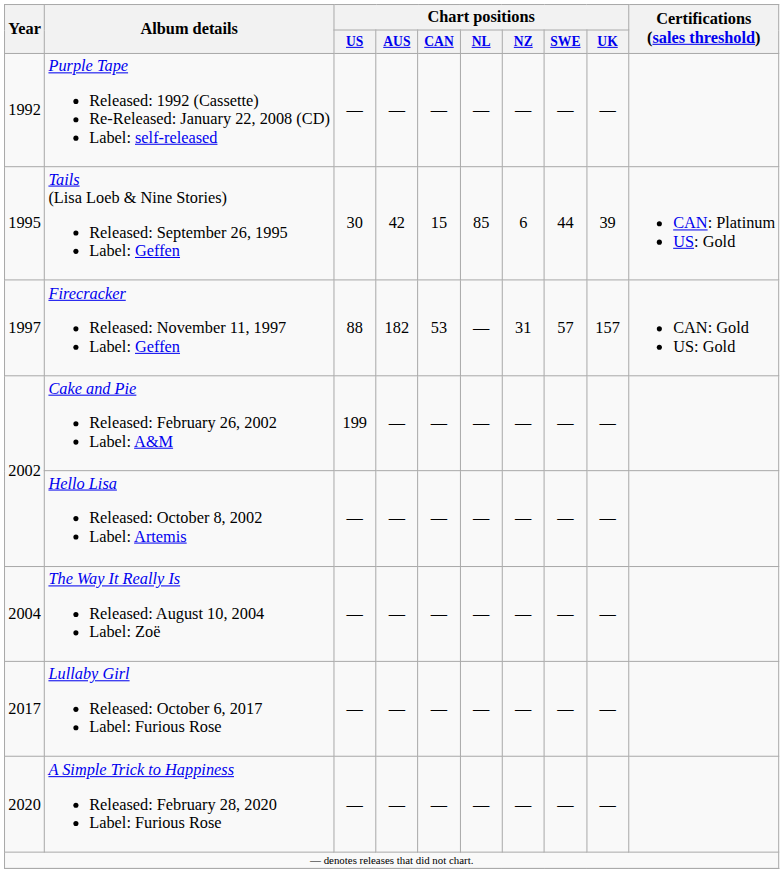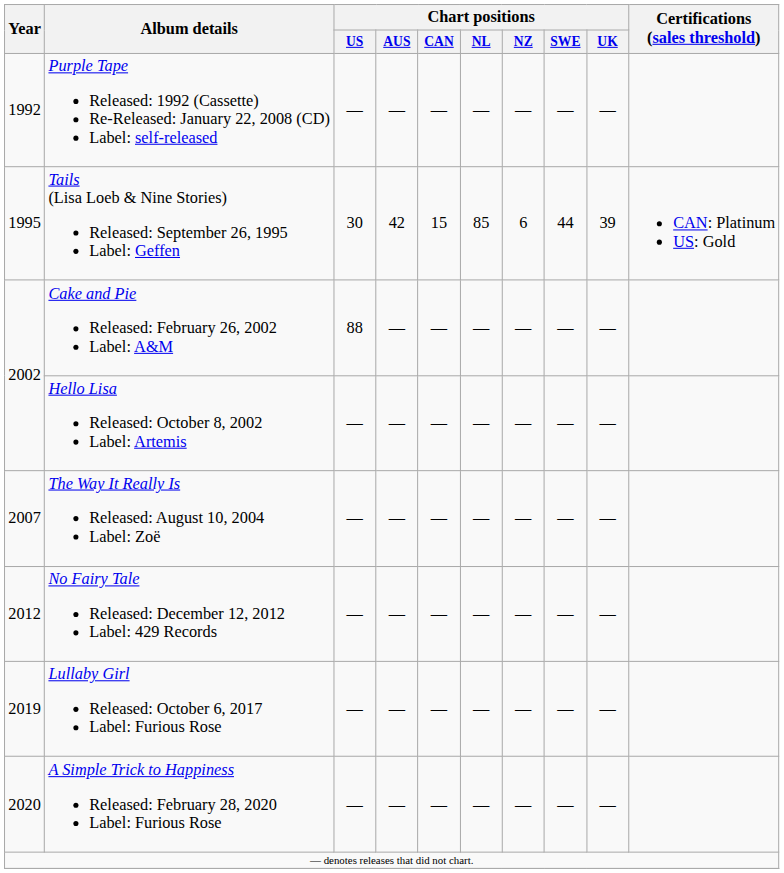- row: 1997 | Firecracker Released: November 11, 1997 Label: Geffen | 88 | 182 | 53 | — | 31 | 57 | 157 | CAN: Gold US: Gold
Cake and Pie Released: February 26, 2002 Label: A&M | Chart positions / US: 199 -> 88
The Way It Really Is Released: August 10, 2004 Label: Zoë | Year: 2004 -> 2007
+ row: 2012 | No Fairy Tale Released: December 12, 2012 Label: 429 Records | — | — | — | — | — | — | —
Lullaby Girl Released: October 6, 2017 Label: Furious Rose | Year: 2017 -> 2019
